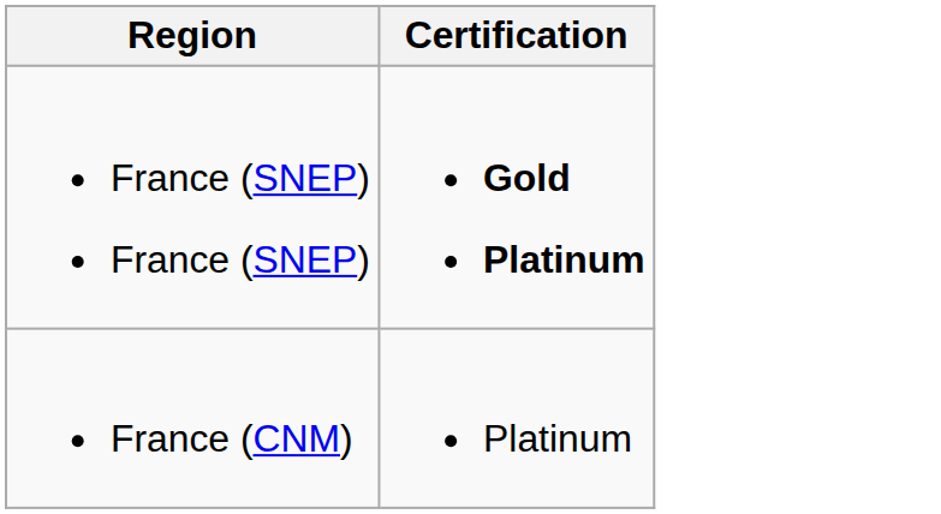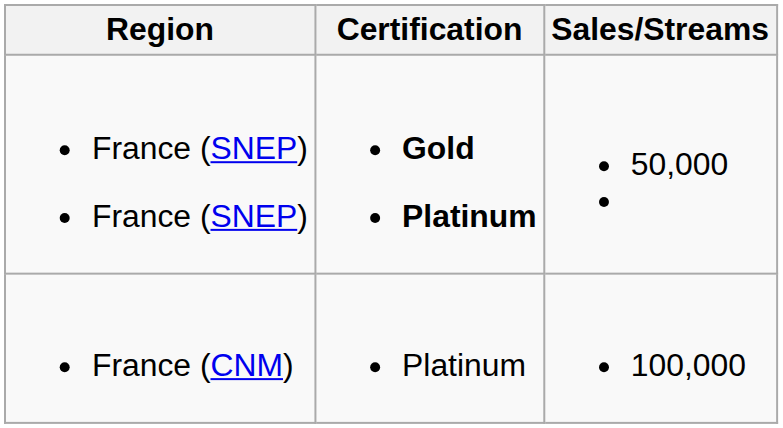+ column: Sales/Streams | 50,000 | 100,000
